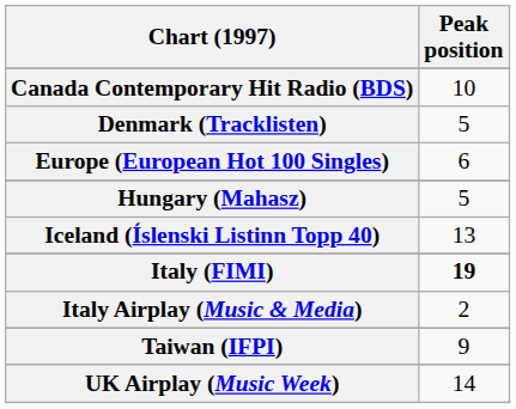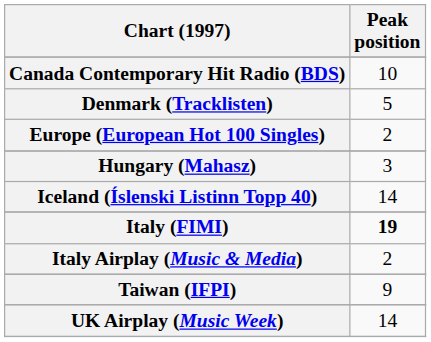Europe (European Hot 100 Singles) | Peak position: 6 -> 2
Hungary (Mahasz) | Peak position: 5 -> 3
Iceland (Íslenski Listinn Topp 40) | Peak position: 13 -> 14
